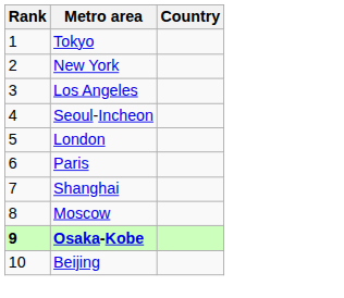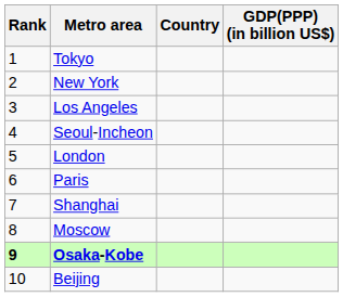+ column: GDP(PPP) (in billion US$)
